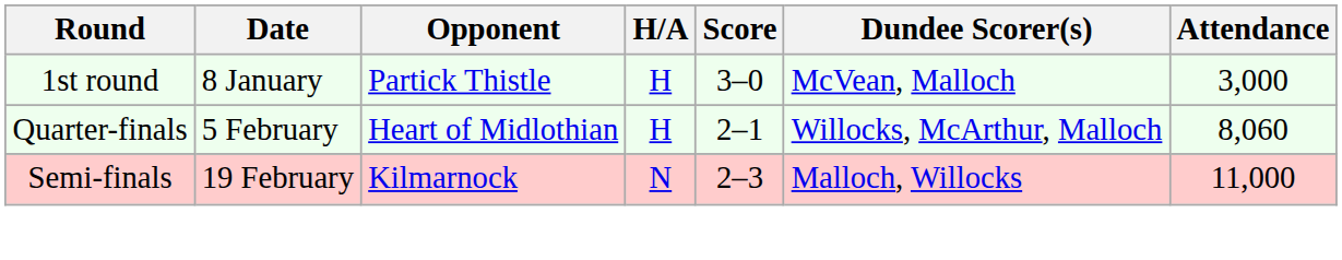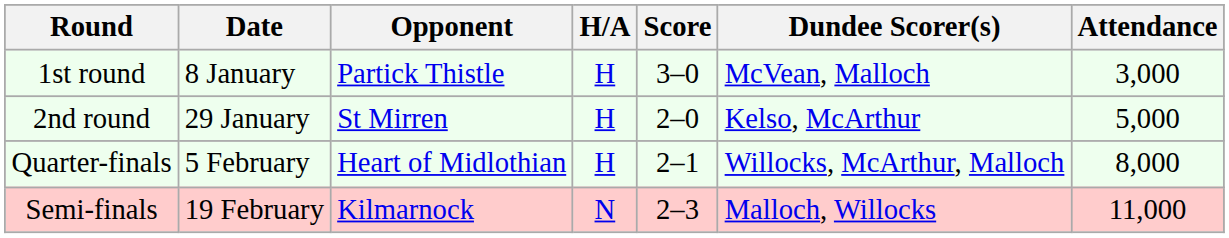+ row: 2nd round | 29 January | St Mirren | H | 2–0 | Kelso, McArthur | 5,000
Quarter-finals | Attendance: 8,060 -> 8,000
